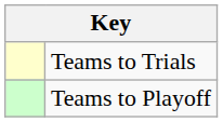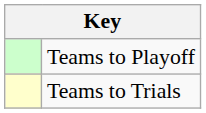rows swapped: Teams to Trials <-> Teams to Playoff
